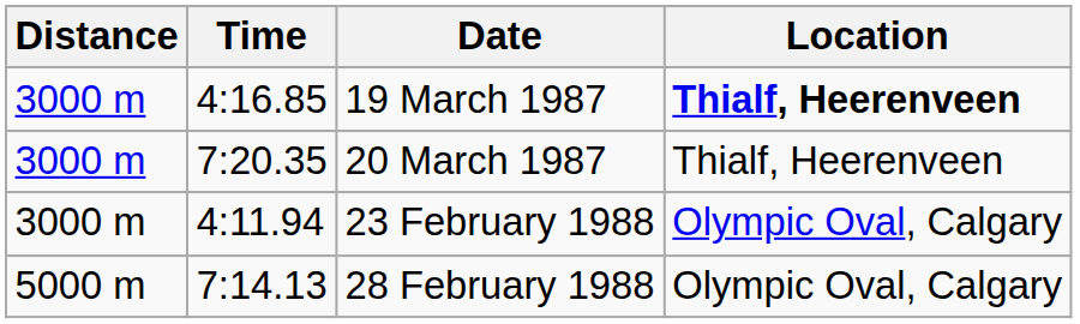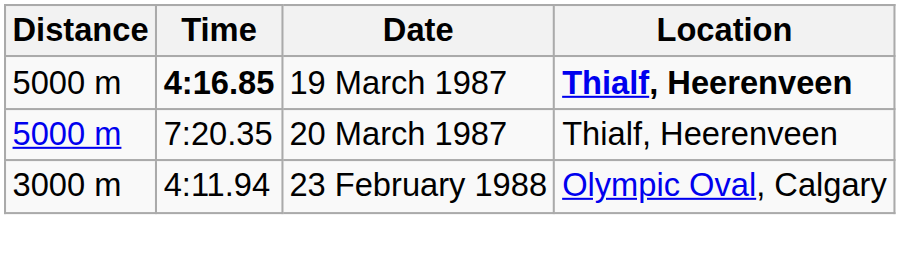19 March 1987 | Distance: 3000 m -> 5000 m
19 March 1987 | Time: normal -> bold
20 March 1987 | Distance: 3000 m -> 5000 m
- row: 5000 m | 7:14.13 | 28 February 1988 | Olympic Oval, Calgary
